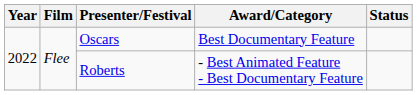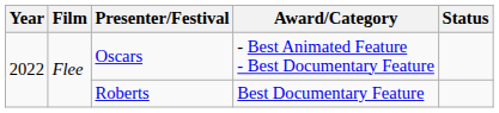Oscars | Award/Category: Best Documentary Feature -> - Best Animated Feature - Best Documentary Feature
Roberts | Award/Category: - Best Animated Feature - Best Documentary Feature -> Best Documentary Feature
